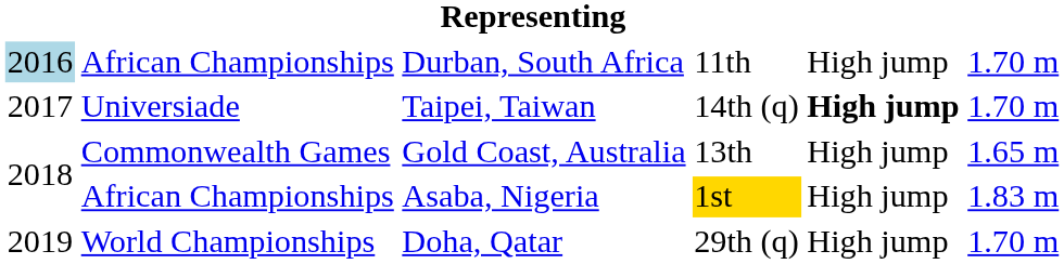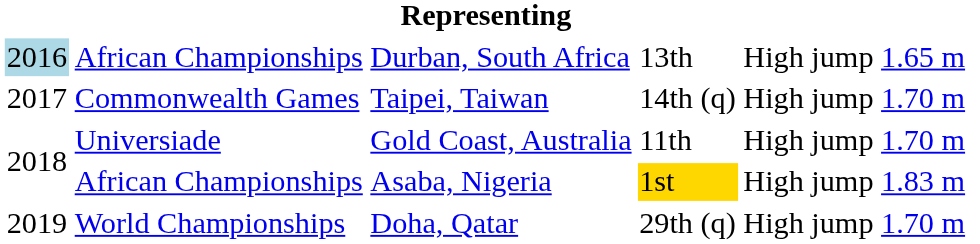Durban, South Africa | column 4: 11th -> 13th
Durban, South Africa | column 6: 1.70 m -> 1.65 m
Taipei, Taiwan | column 2: Universiade -> Commonwealth Games
Taipei, Taiwan | column 5: bold -> normal
Gold Coast, Australia | column 2: Commonwealth Games -> Universiade
Gold Coast, Australia | column 4: 13th -> 11th
Gold Coast, Australia | column 6: 1.65 m -> 1.70 m
